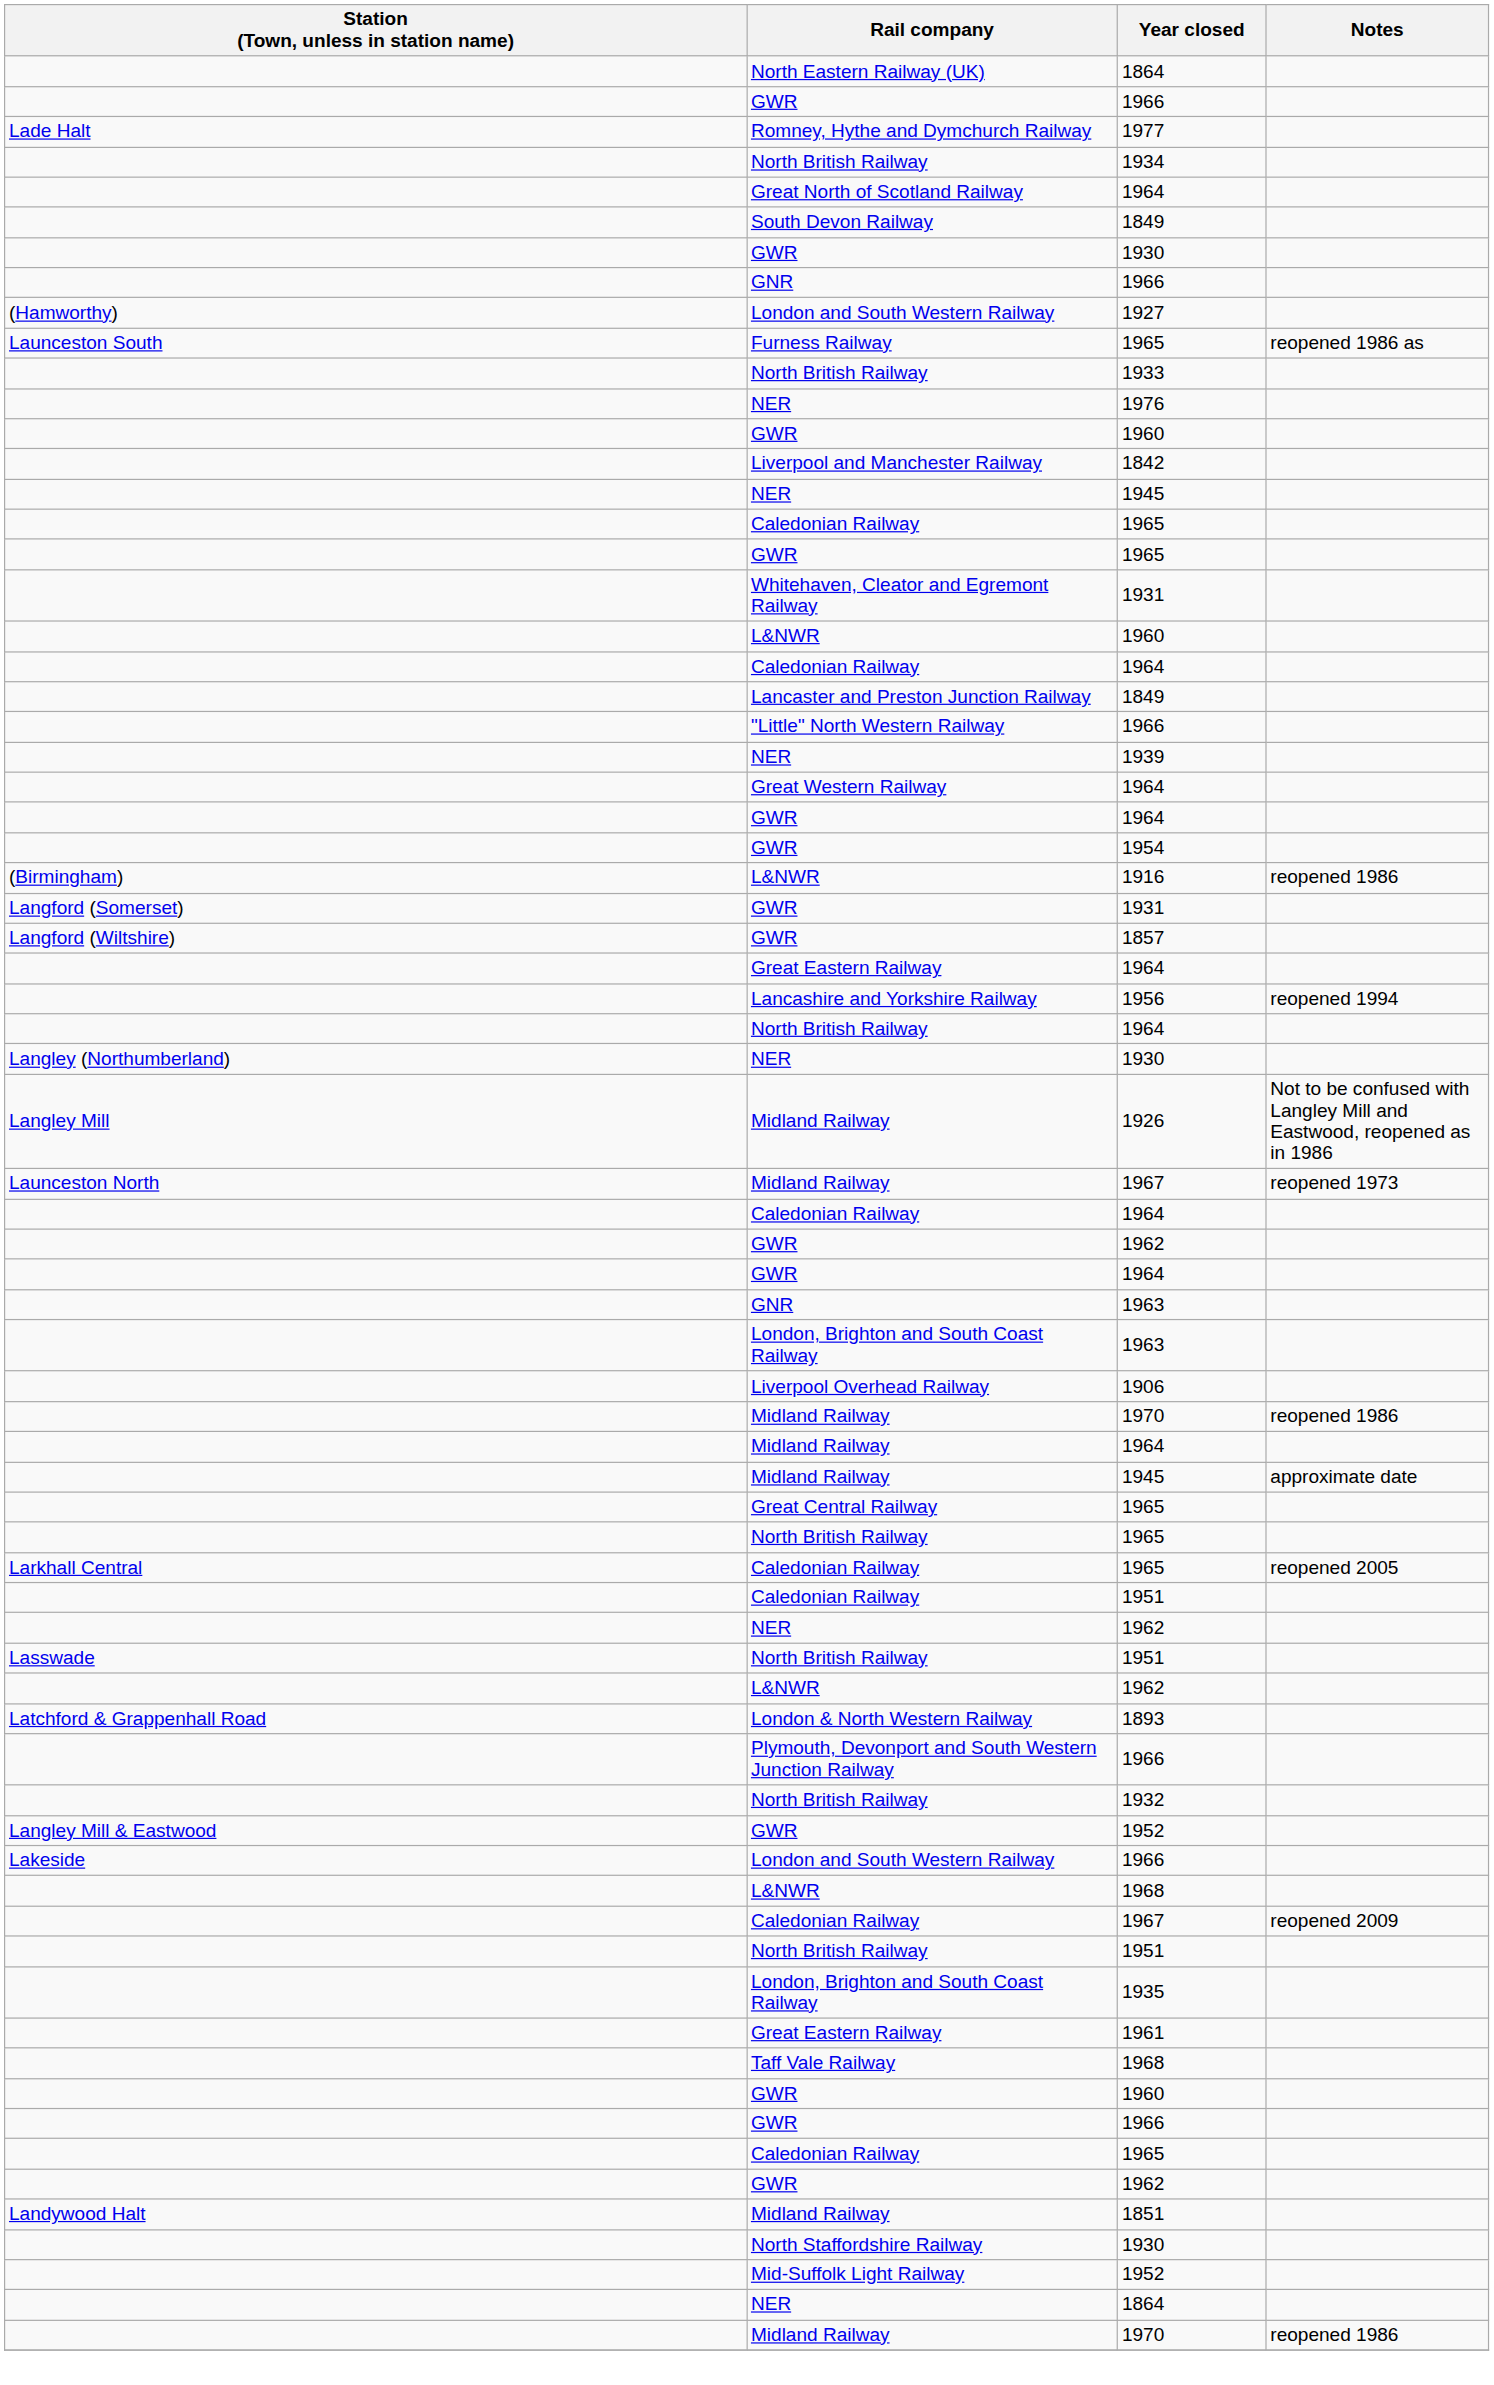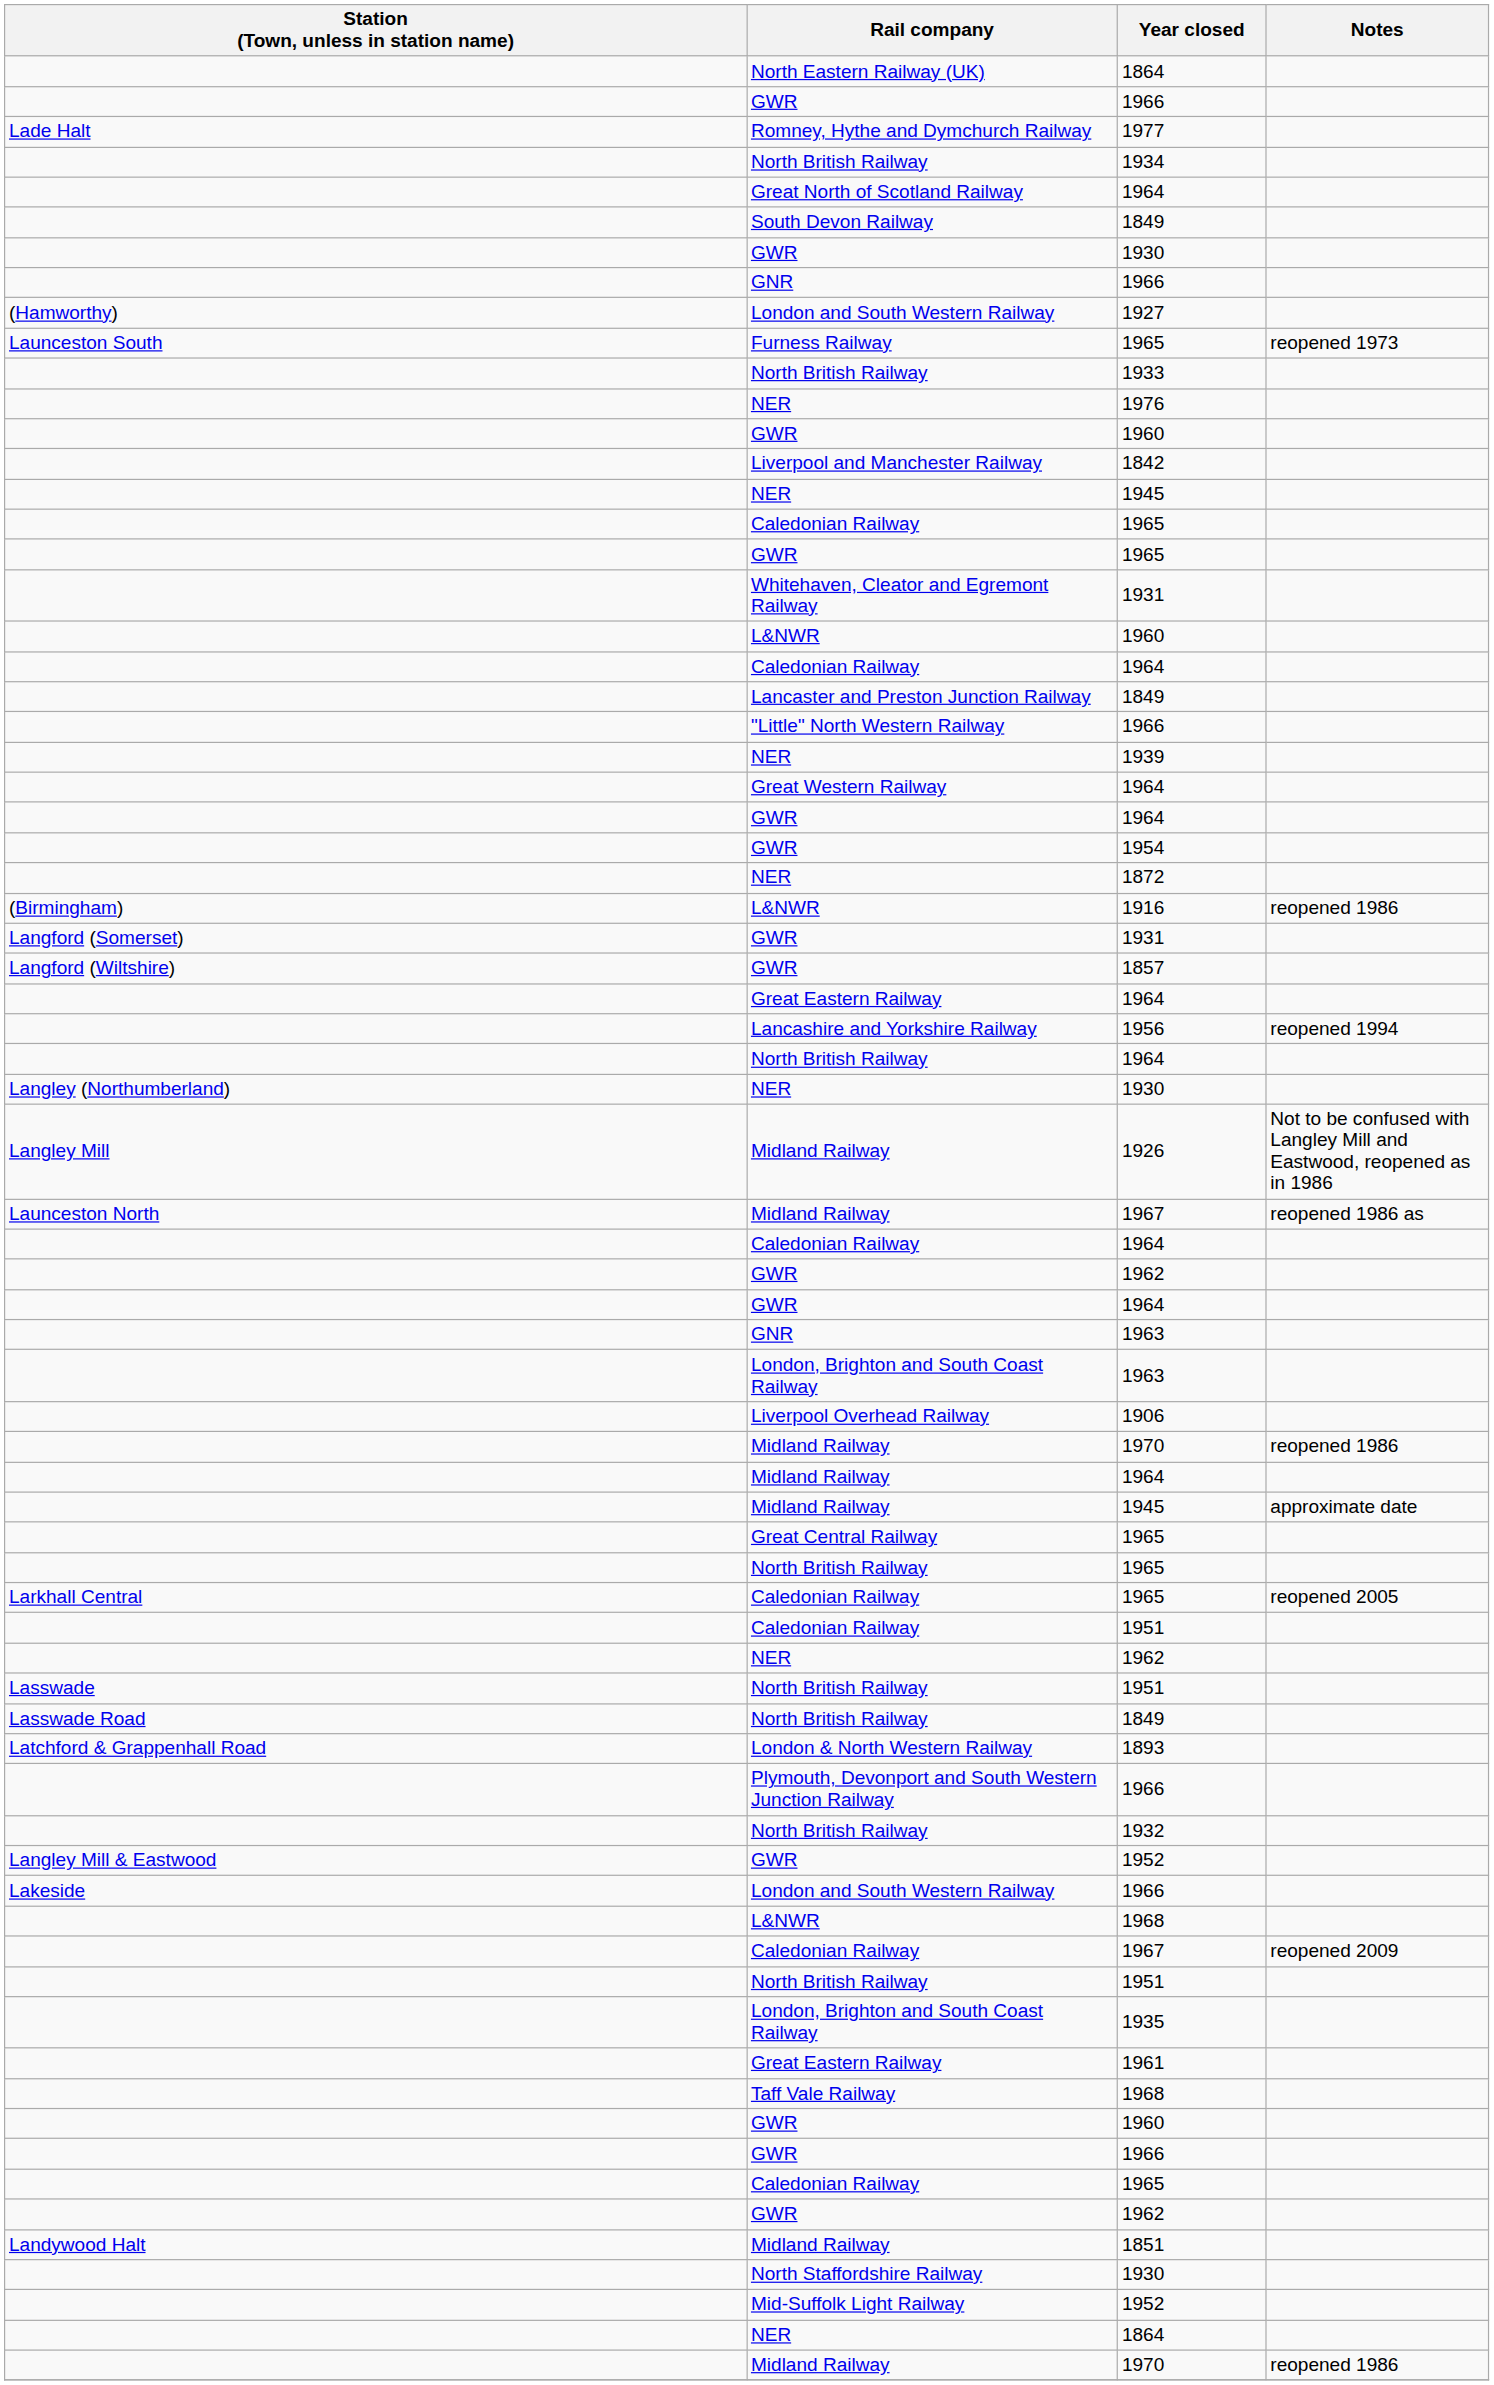Furness Railway / 1965 | Notes: reopened 1986 as -> reopened 1973
+ row: NER | 1872
Midland Railway / 1967 | Notes: reopened 1973 -> reopened 1986 as
+ row: Lasswade Road | North British Railway | 1849
- row: L&NWR | 1962
